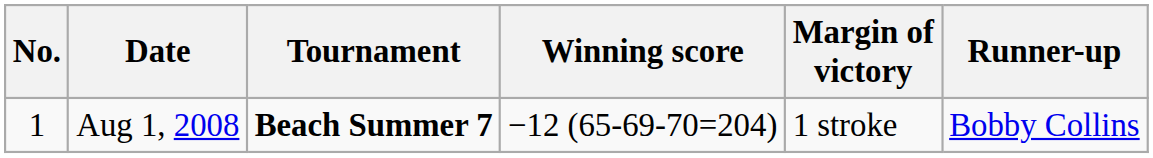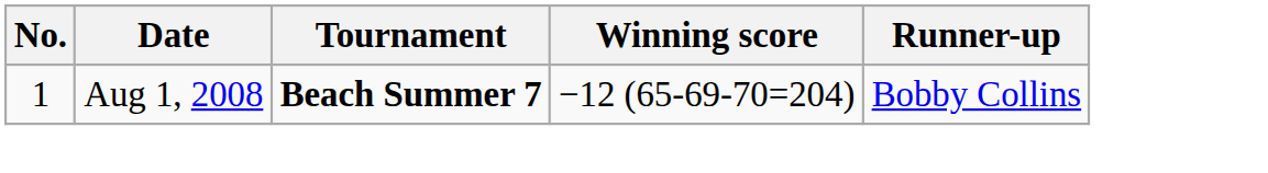- column: Margin of victory | 1 stroke
